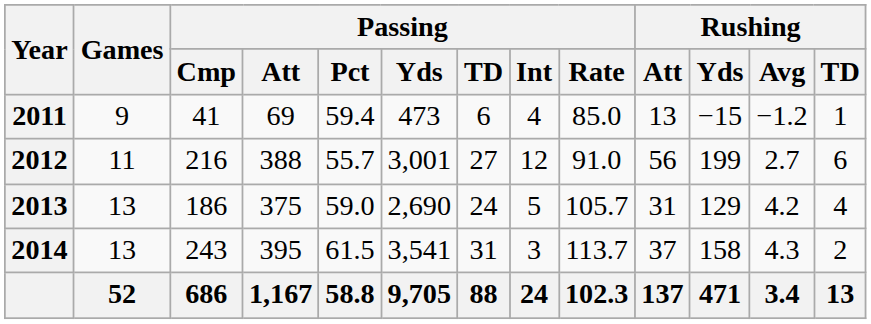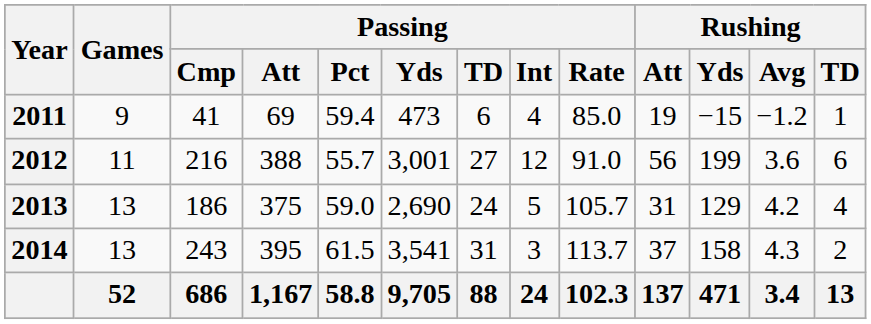2011 | Rushing / Att: 13 -> 19
2012 | Rushing / Avg: 2.7 -> 3.6
